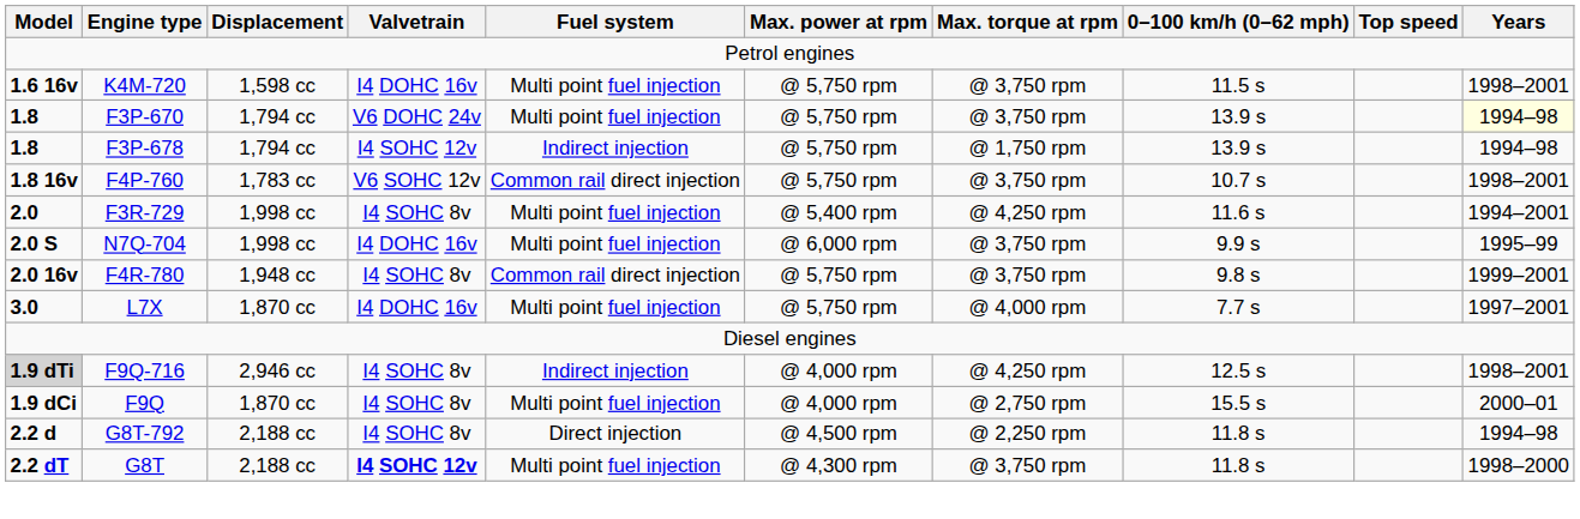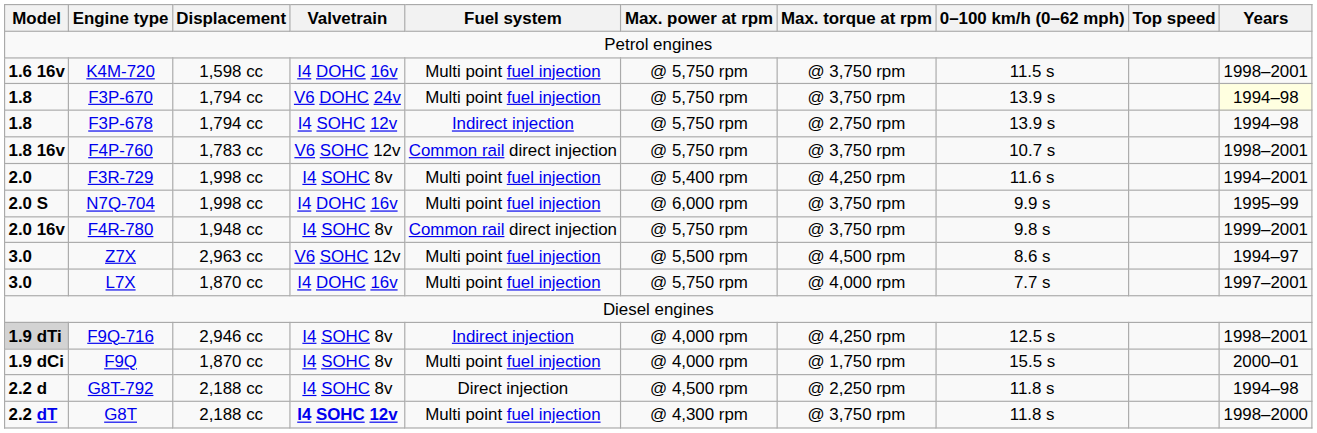F3P-678 | Max. torque at rpm: @ 1,750 rpm -> @ 2,750 rpm
+ row: 3.0 | Z7X | 2,963 cc | V6 SOHC 12v | Multi point fuel injection | @ 5,500 rpm | @ 4,500 rpm | 8.6 s | 1994–97
F9Q | Max. torque at rpm: @ 2,750 rpm -> @ 1,750 rpm
